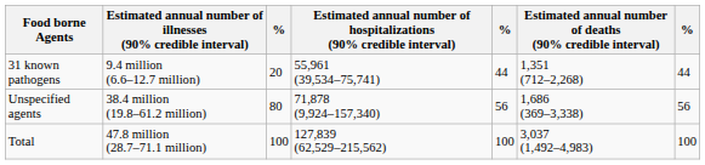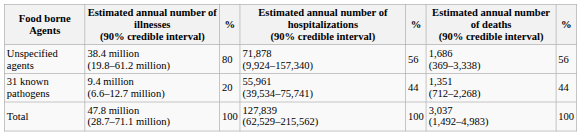rows swapped: 31 known pathogens <-> Unspecified agents
